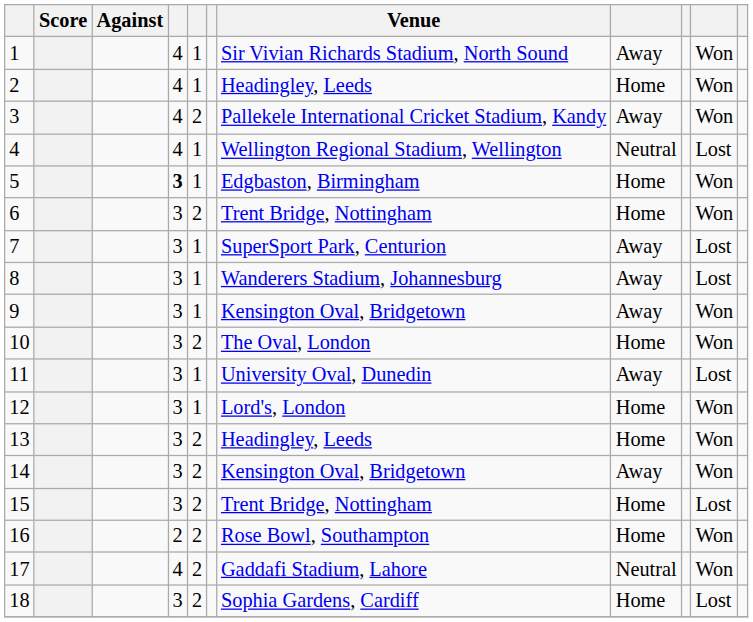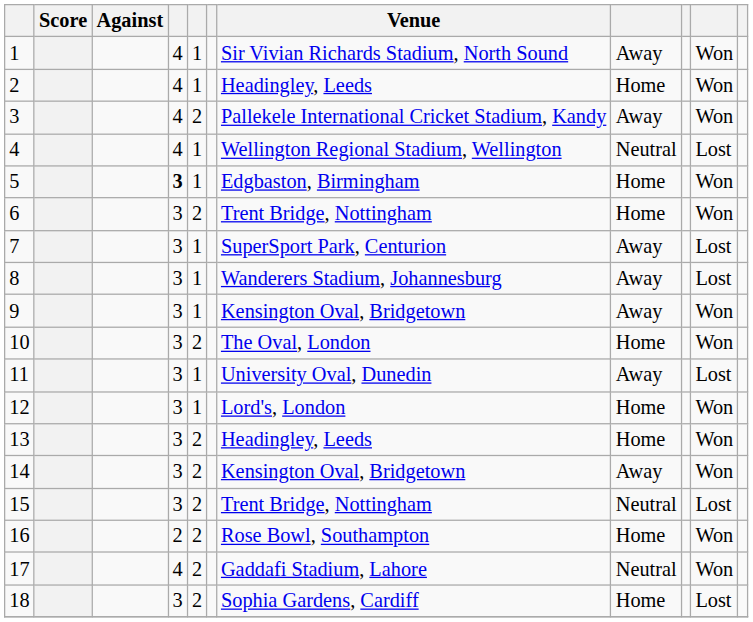15 | column 8: Home -> Neutral
